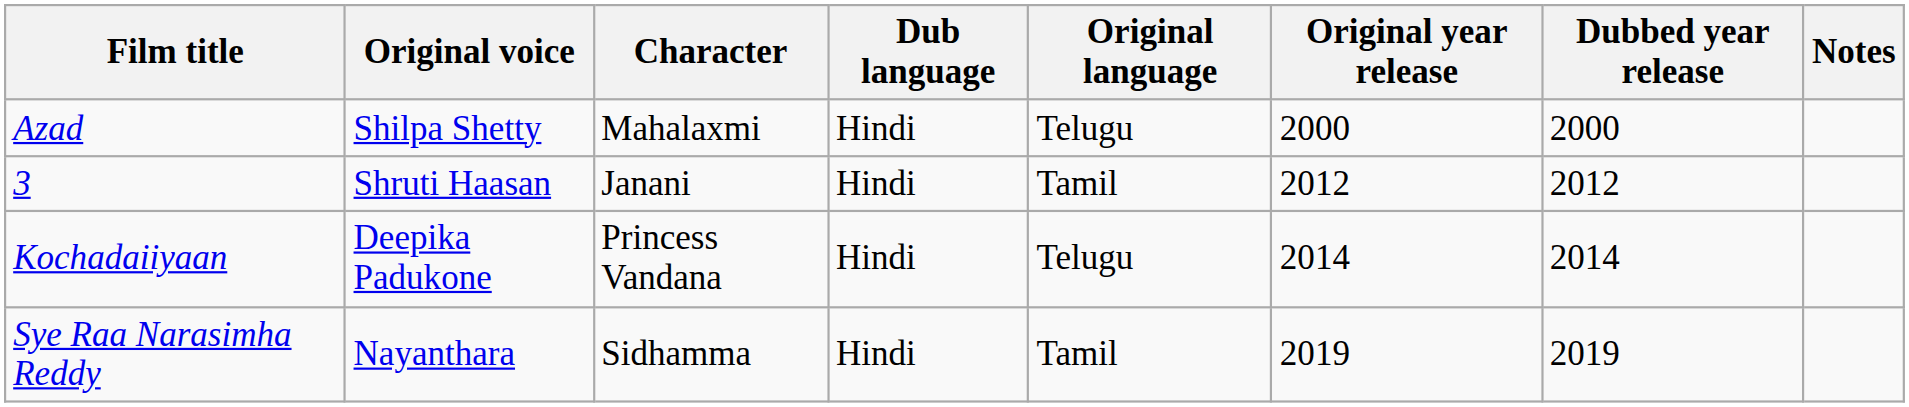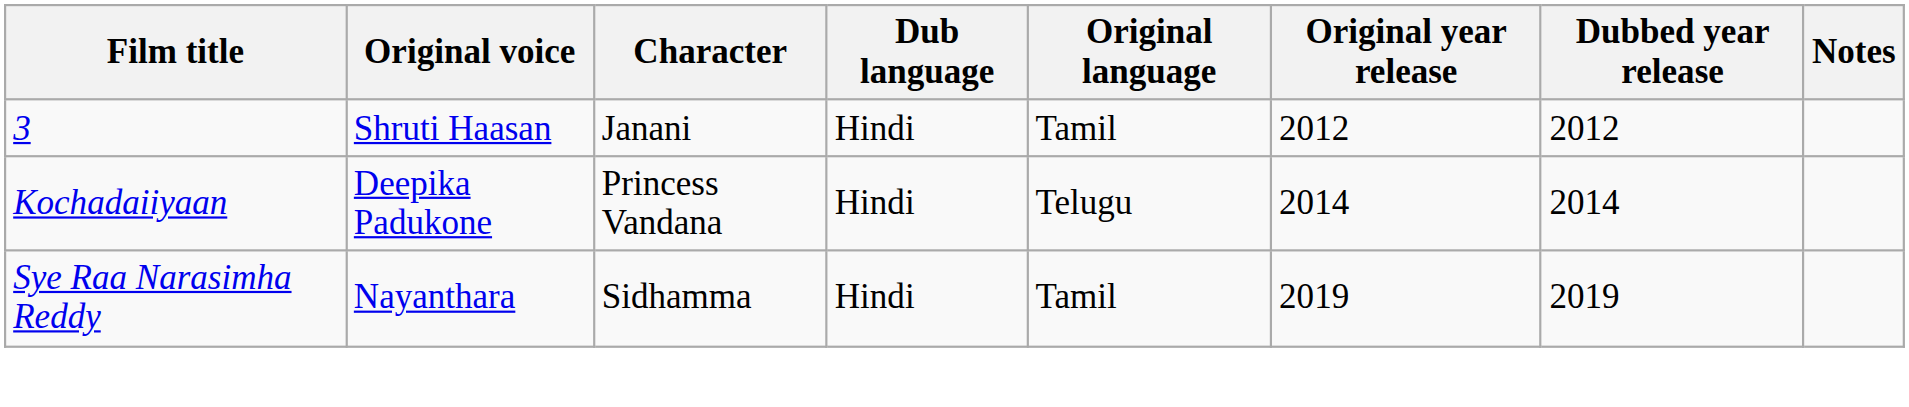- row: Azad | Shilpa Shetty | Mahalaxmi | Hindi | Telugu | 2000 | 2000
